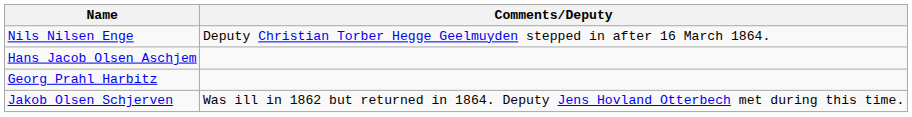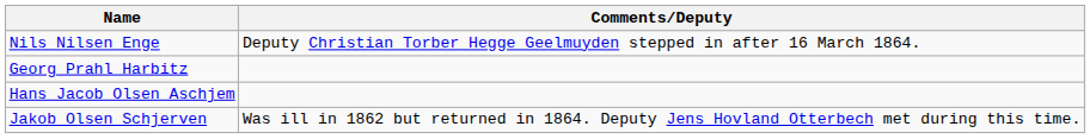rows swapped: Hans Jacob Olsen Aschjem <-> Georg Prahl Harbitz
